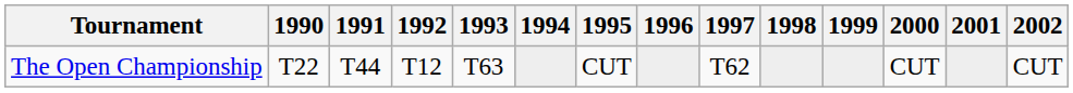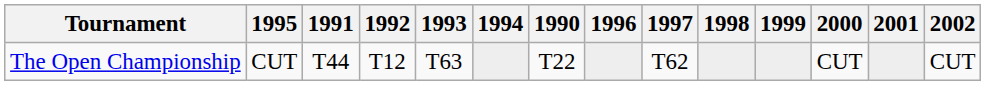columns swapped: 1990 <-> 1995
